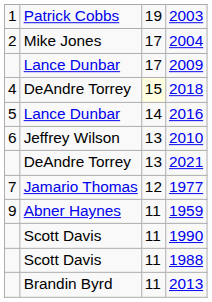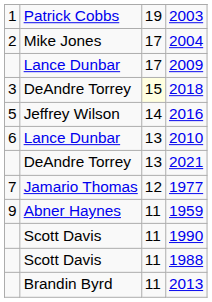2018 | column 1: 4 -> 3
2016 | column 2: Lance Dunbar -> Jeffrey Wilson
2010 | column 2: Jeffrey Wilson -> Lance Dunbar
